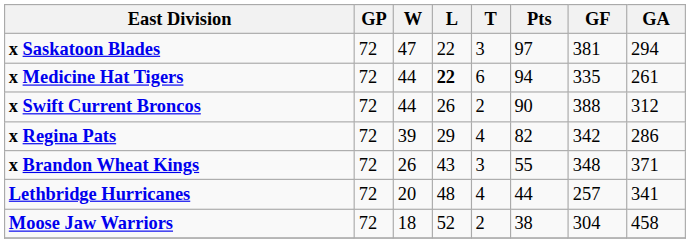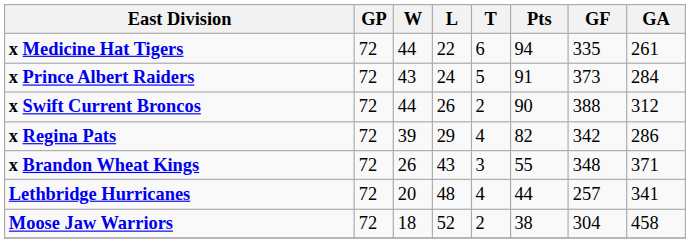- row: x Saskatoon Blades | 72 | 47 | 22 | 3 | 97 | 381 | 294
x Medicine Hat Tigers | L: bold -> normal
+ row: x Prince Albert Raiders | 72 | 43 | 24 | 5 | 91 | 373 | 284
